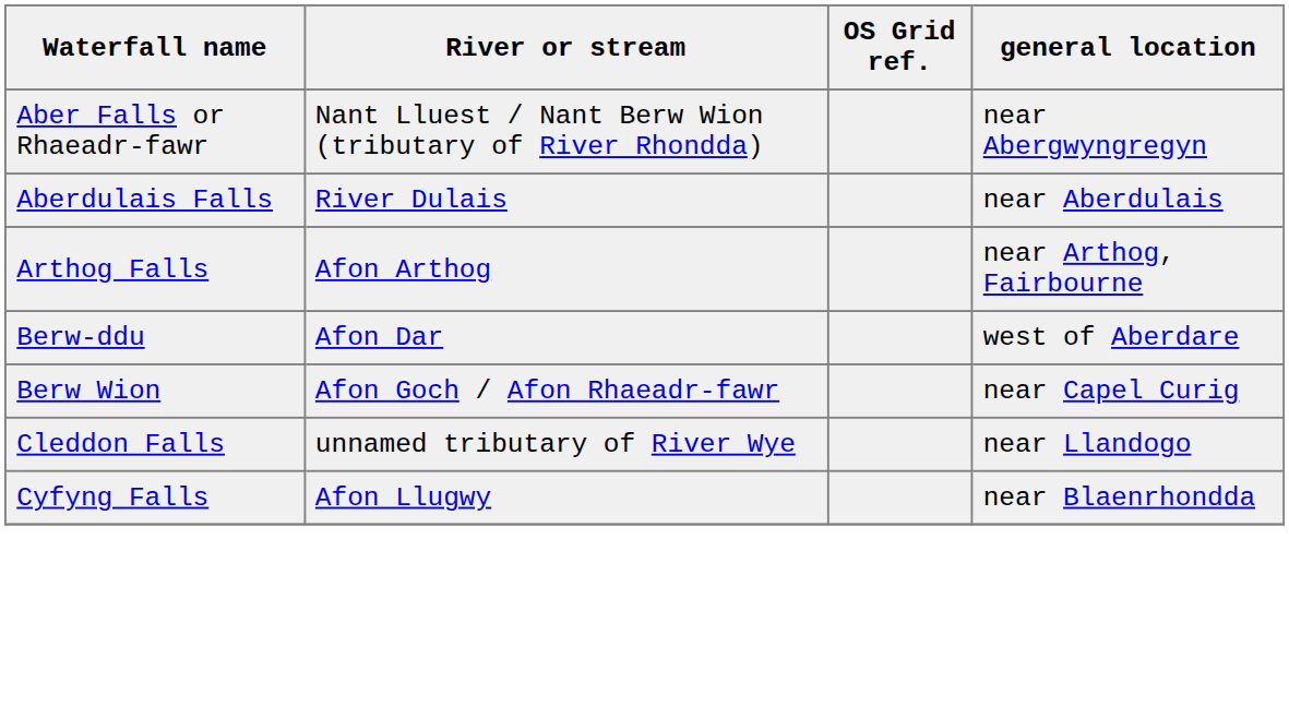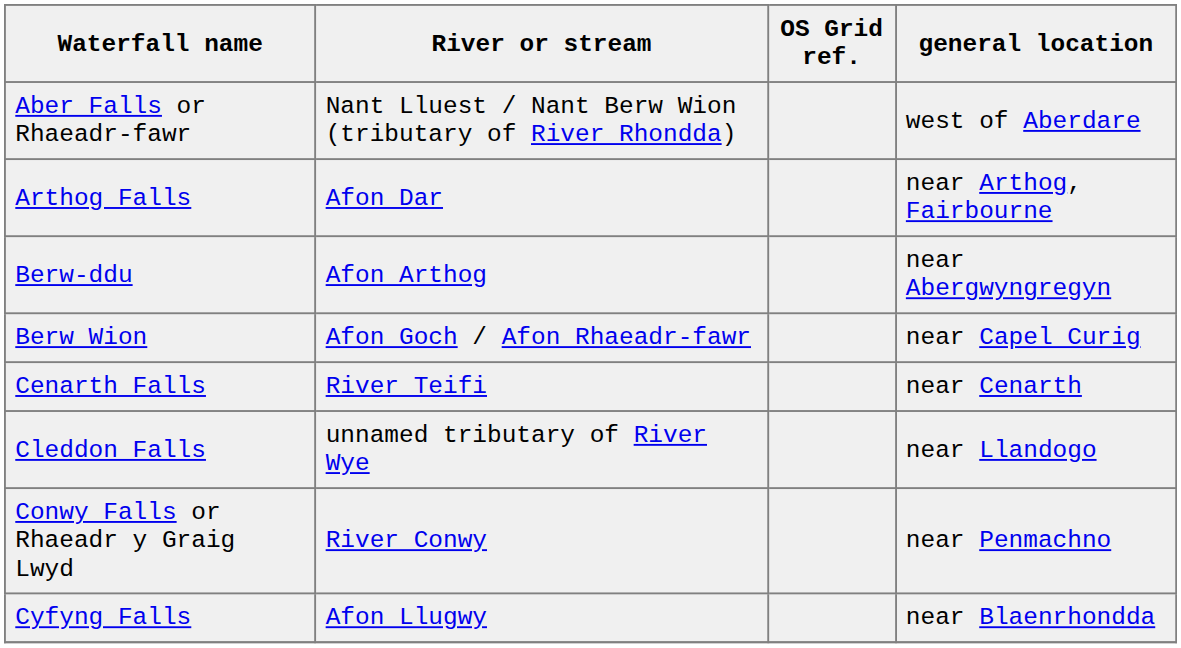Aber Falls or Rhaeadr-fawr | general location: near Abergwyngregyn -> west of Aberdare
- row: Aberdulais Falls | River Dulais | near Aberdulais
Arthog Falls | River or stream: Afon Arthog -> Afon Dar
Berw-ddu | River or stream: Afon Dar -> Afon Arthog
Berw-ddu | general location: west of Aberdare -> near Abergwyngregyn
+ row: Cenarth Falls | River Teifi | near Cenarth
+ row: Conwy Falls or Rhaeadr y Graig Lwyd | River Conwy | near Penmachno
